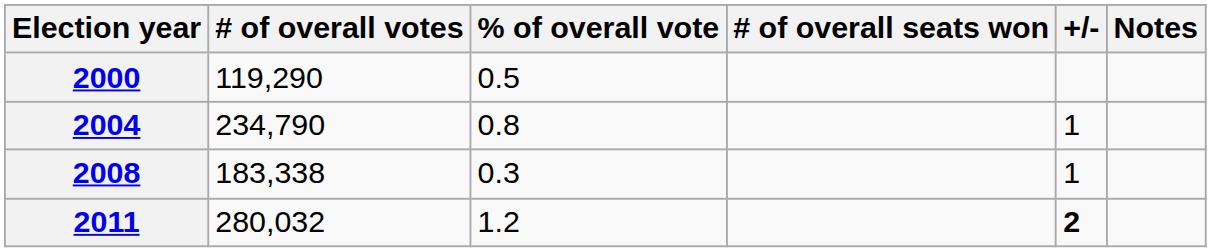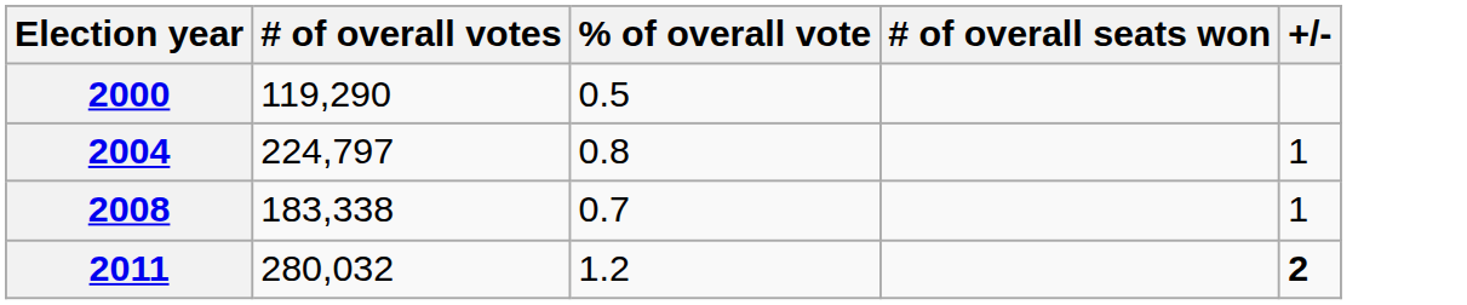- column: Notes
2004 | # of overall votes: 234,790 -> 224,797
2008 | % of overall vote: 0.3 -> 0.7
